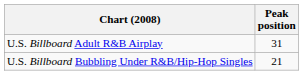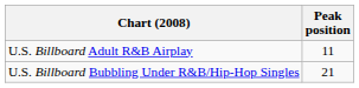U.S. Billboard Adult R&B Airplay | Peak position: 31 -> 11
